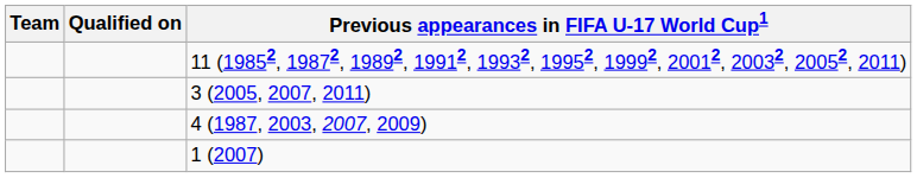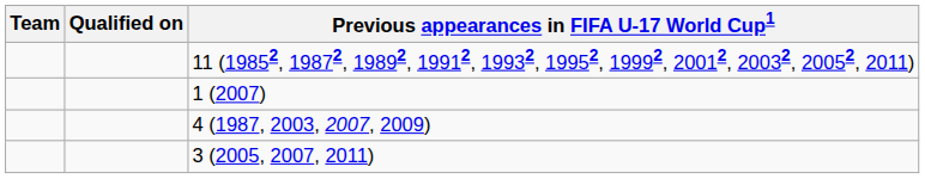rows swapped: 3 (2005, 2007, 2011) <-> 1 (2007)
